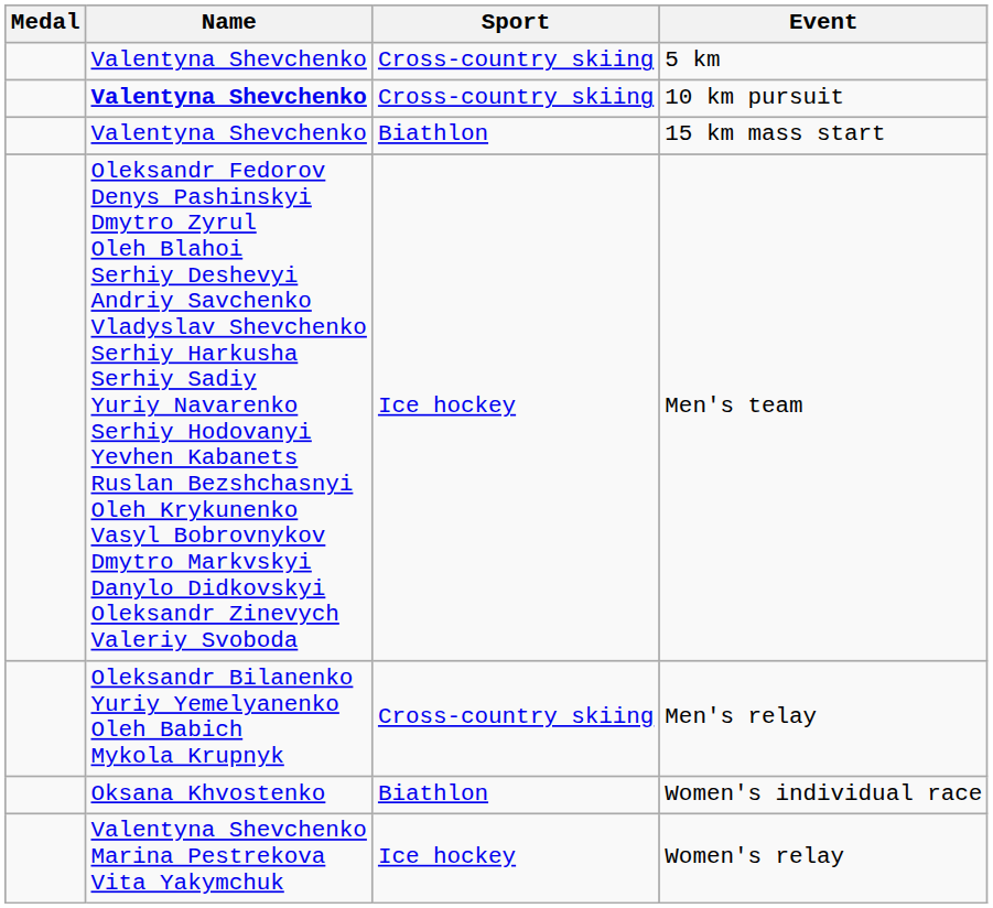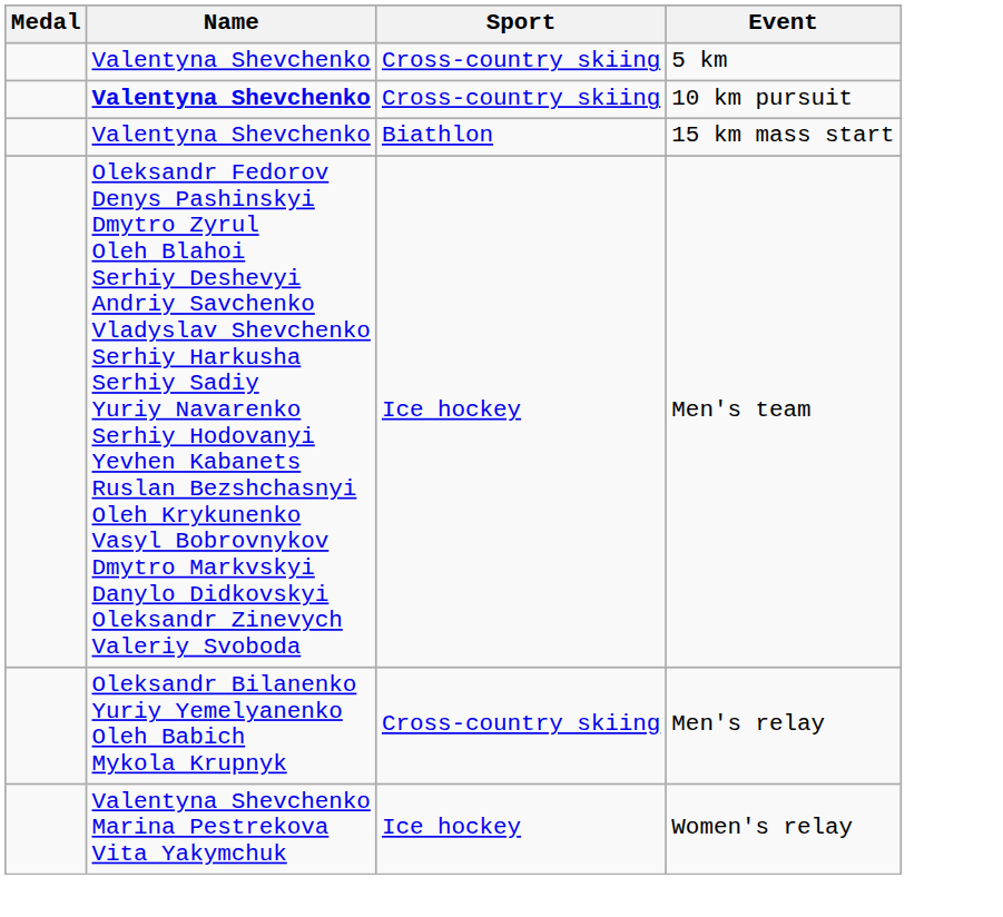- row: Oksana Khvostenko | Biathlon | Women's individual race
